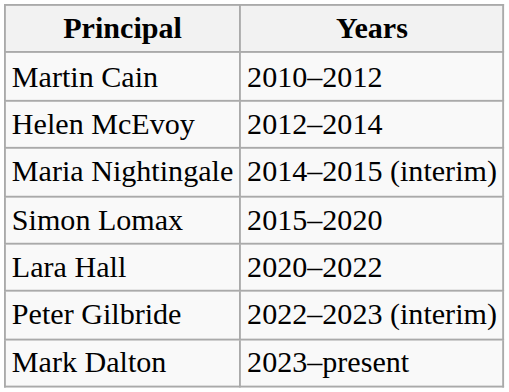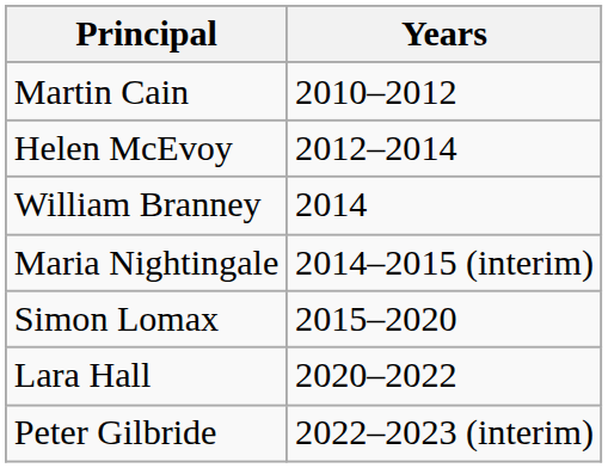+ row: William Branney | 2014
- row: Mark Dalton | 2023–present
